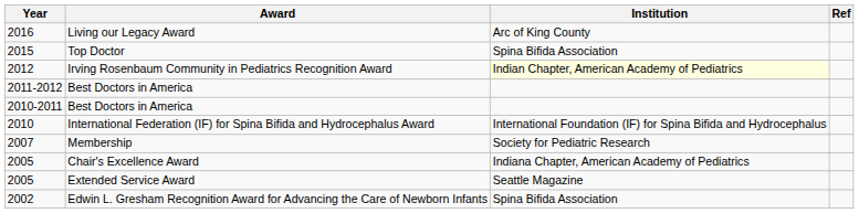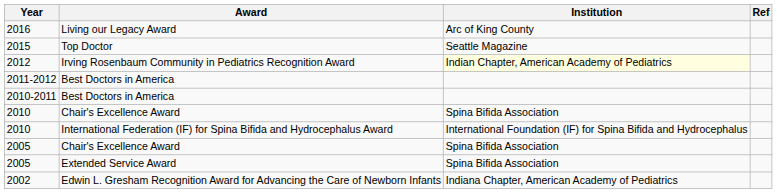2015 | Institution: Spina Bifida Association -> Seattle Magazine
+ row: 2010 | Chair's Excellence Award | Spina Bifida Association
- row: 2007 | Membership | Society for Pediatric Research
2005 / Chair's Excellence Award | Institution: Indiana Chapter, American Academy of Pediatrics -> Spina Bifida Association
2005 / Extended Service Award | Institution: Seattle Magazine -> Spina Bifida Association
2002 | Institution: Spina Bifida Association -> Indiana Chapter, American Academy of Pediatrics
